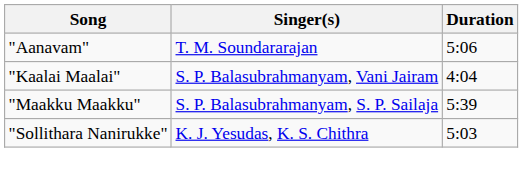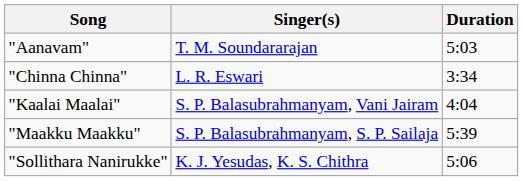"Aanavam" | Duration: 5:06 -> 5:03
+ row: "Chinna Chinna" | L. R. Eswari | 3:34
"Sollithara Nanirukke" | Duration: 5:03 -> 5:06
